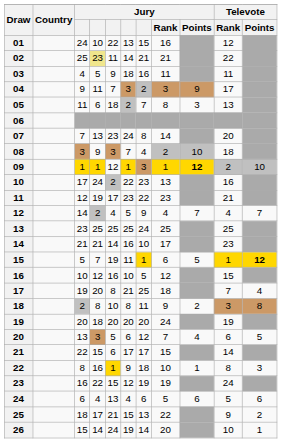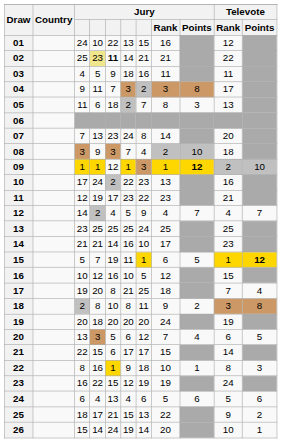02 | column 5: normal -> bold
04 | Jury / Points: 9 -> 8
